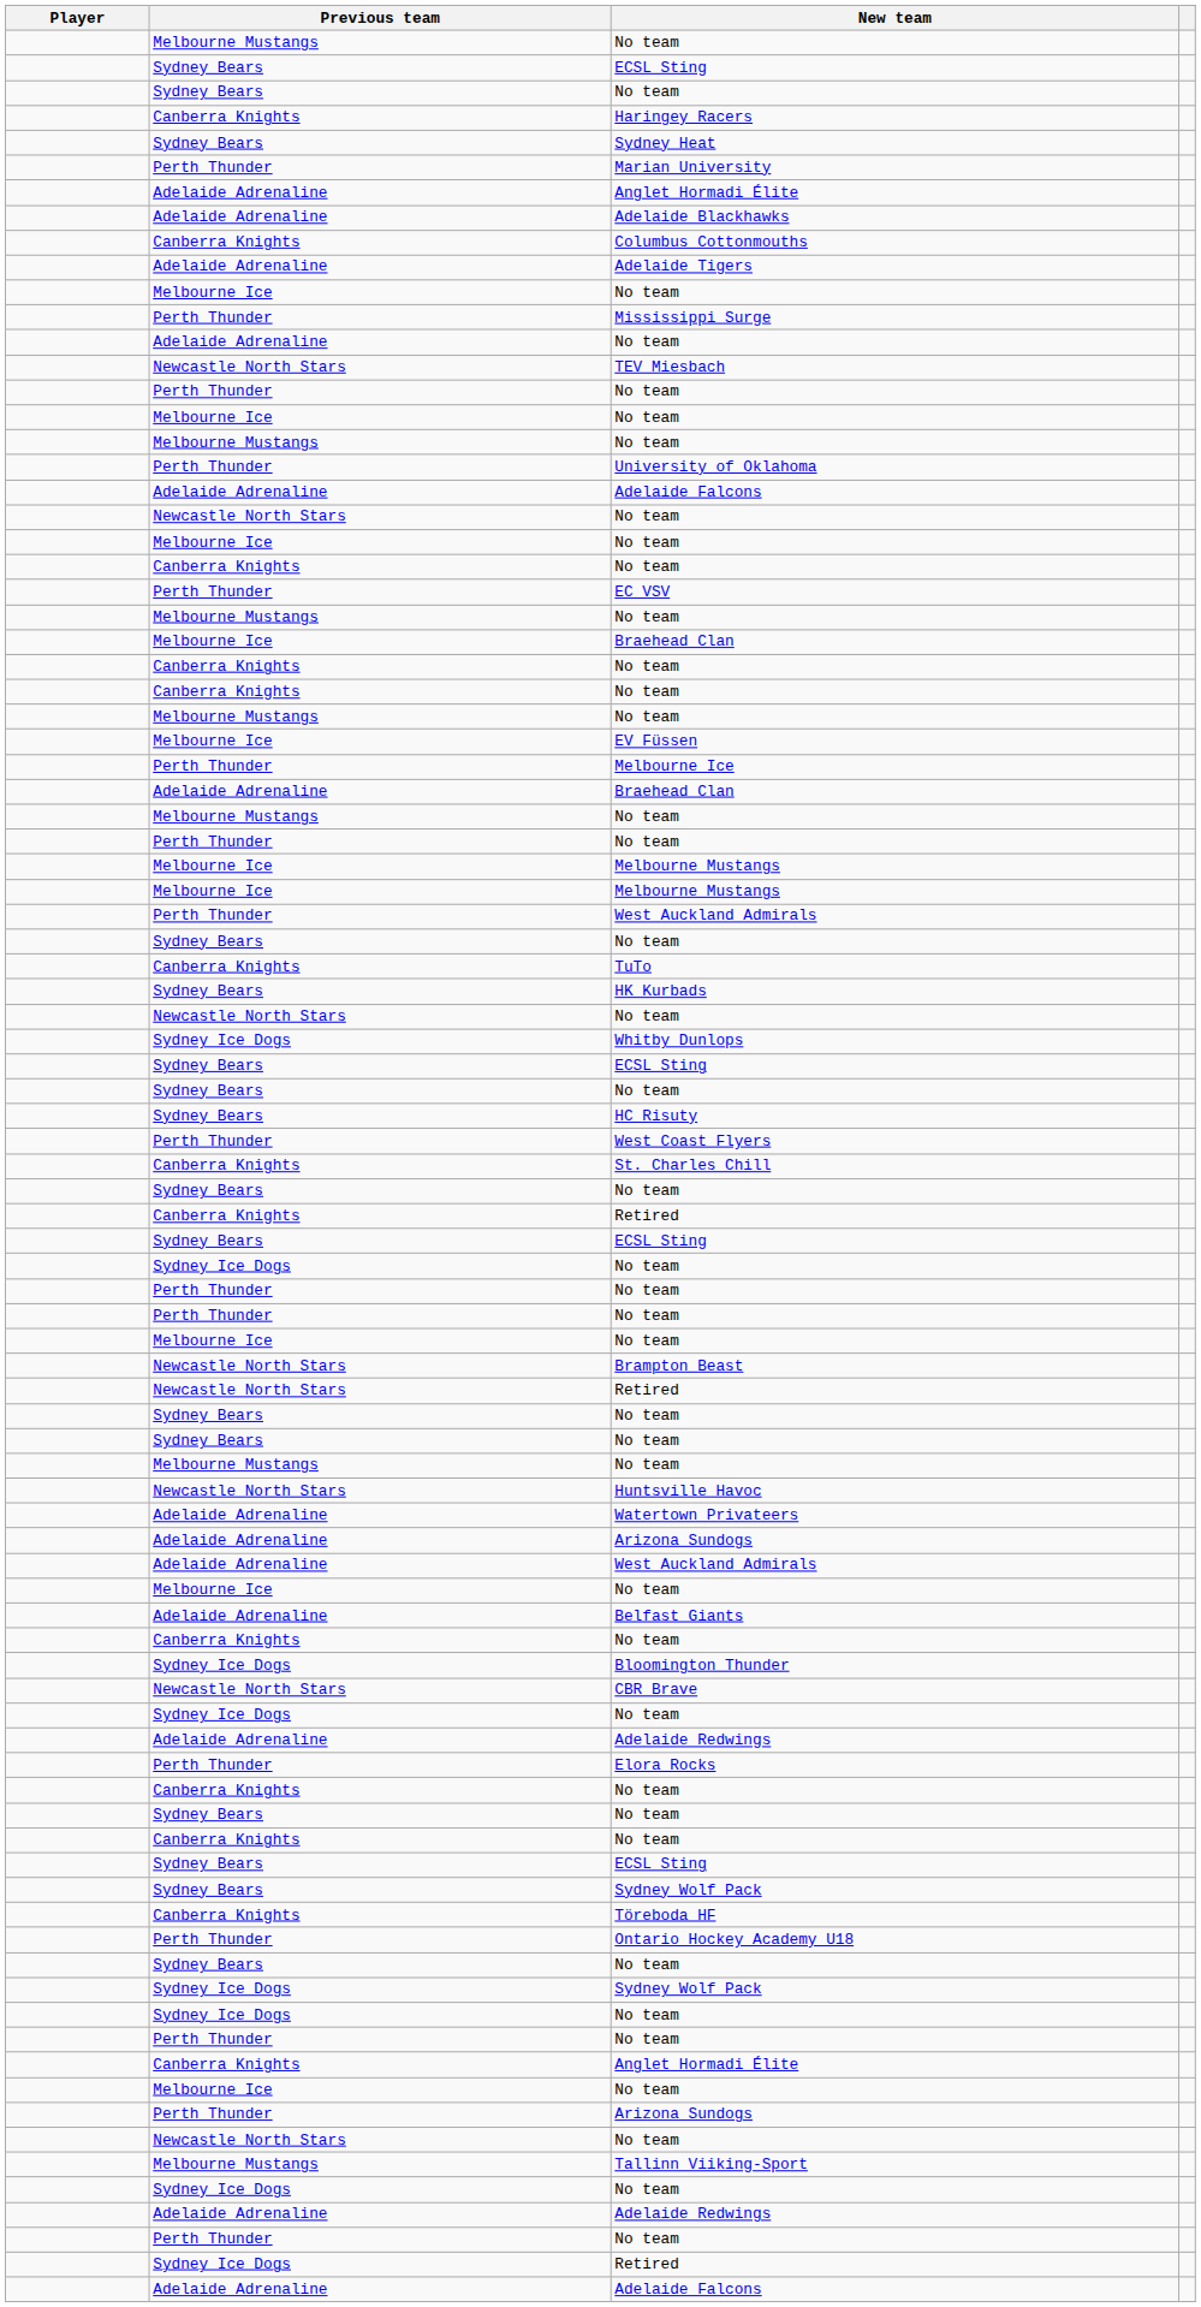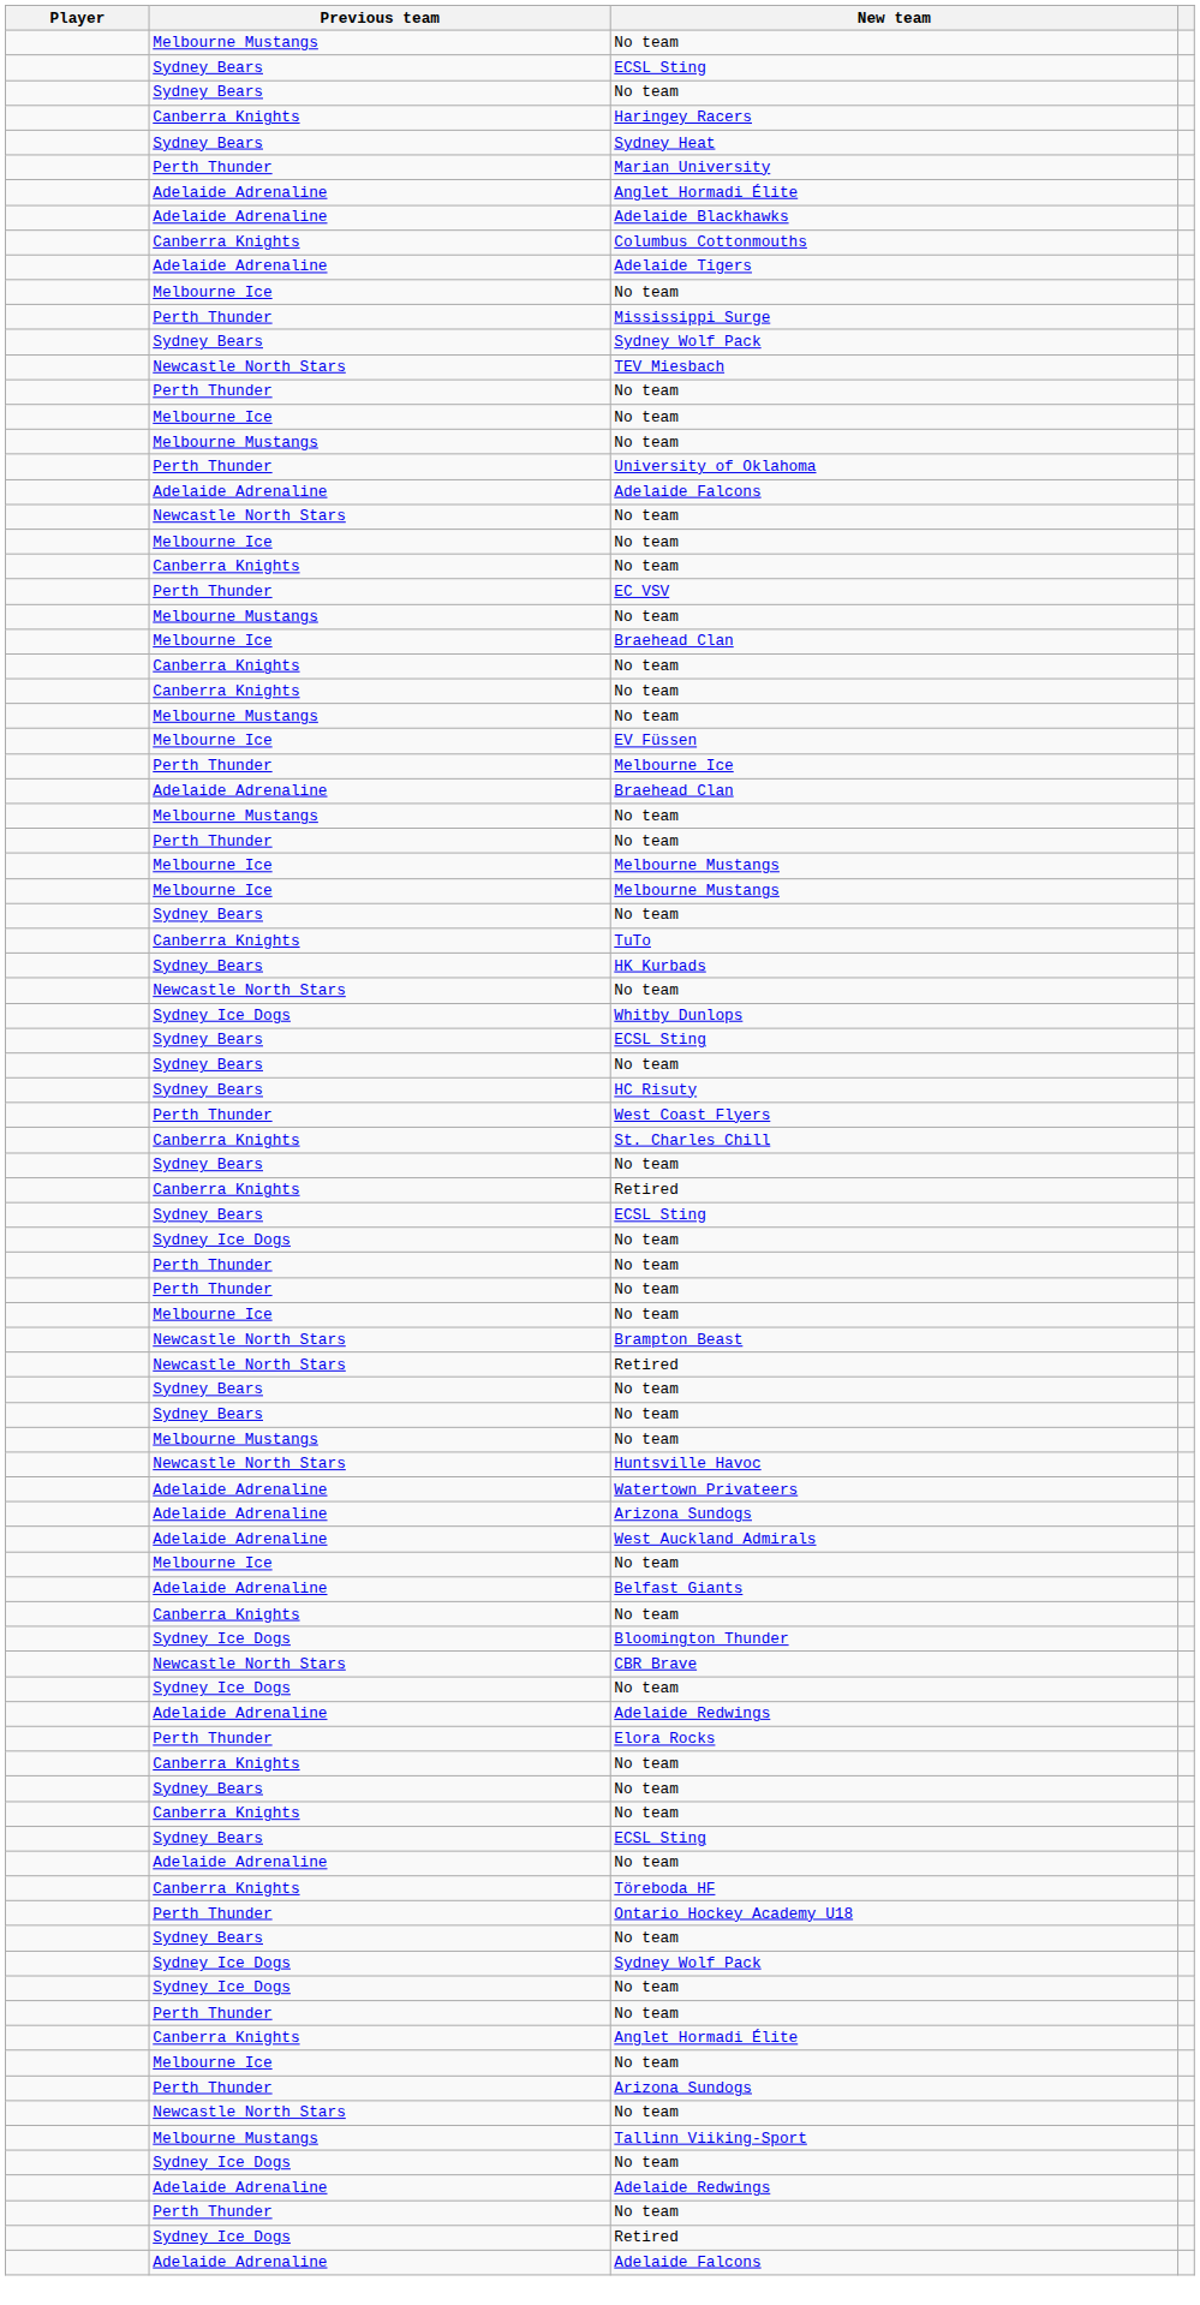rows swapped: Sydney Bears / Sydney Wolf Pack <-> Adelaide Adrenaline / No team
- row: Perth Thunder | West Auckland Admirals
